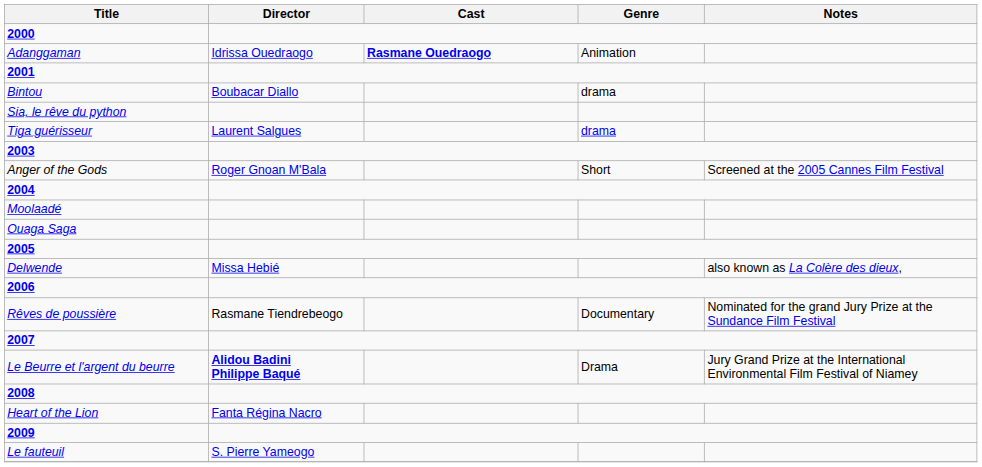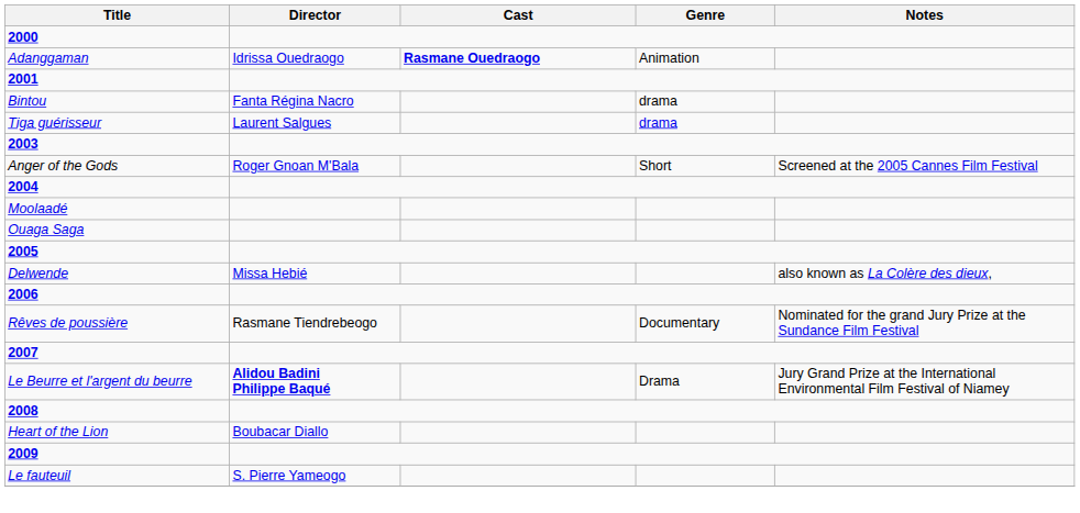Bintou | Director: Boubacar Diallo -> Fanta Régina Nacro
- row: Sia, le rêve du python
Heart of the Lion | Director: Fanta Régina Nacro -> Boubacar Diallo
